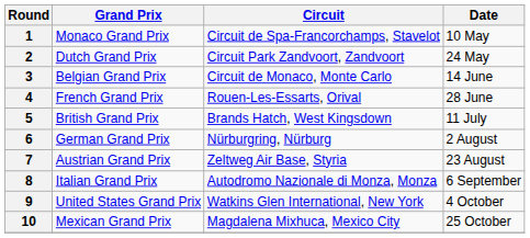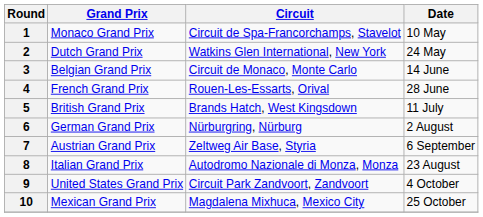2 | Circuit: Circuit Park Zandvoort, Zandvoort -> Watkins Glen International, New York
7 | Date: 23 August -> 6 September
8 | Date: 6 September -> 23 August
9 | Circuit: Watkins Glen International, New York -> Circuit Park Zandvoort, Zandvoort
